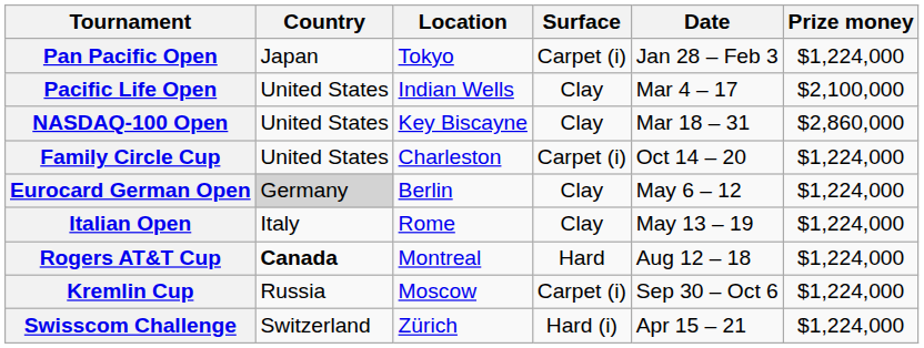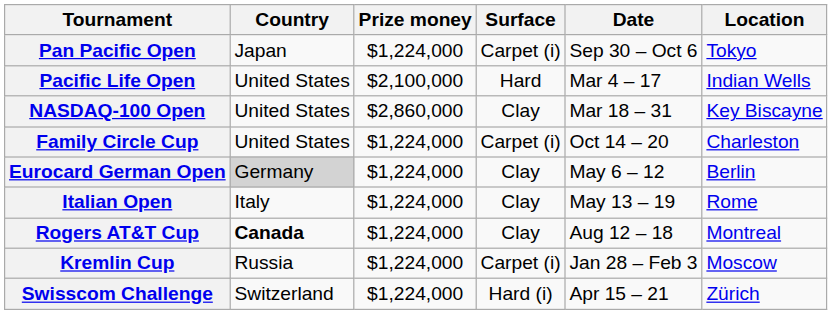columns swapped: Location <-> Prize money
Pan Pacific Open | Date: Jan 28 – Feb 3 -> Sep 30 – Oct 6
Pacific Life Open | Surface: Clay -> Hard
Rogers AT&T Cup | Surface: Hard -> Clay
Kremlin Cup | Date: Sep 30 – Oct 6 -> Jan 28 – Feb 3
